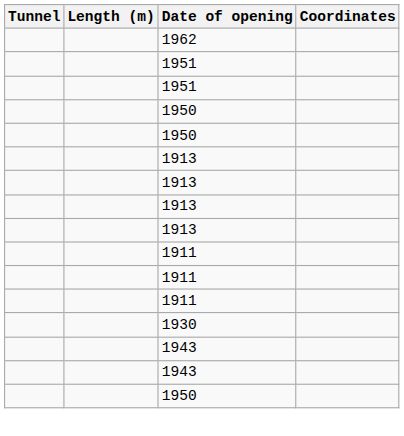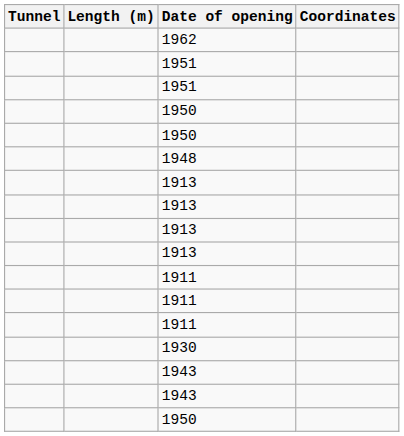+ row: 1948
